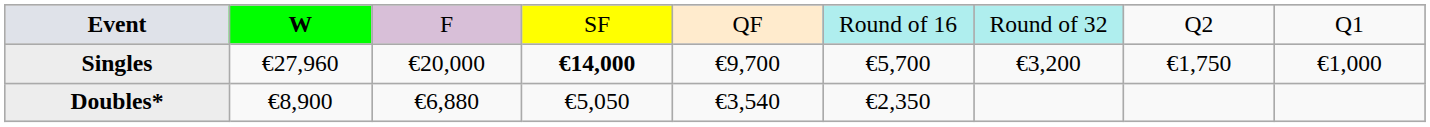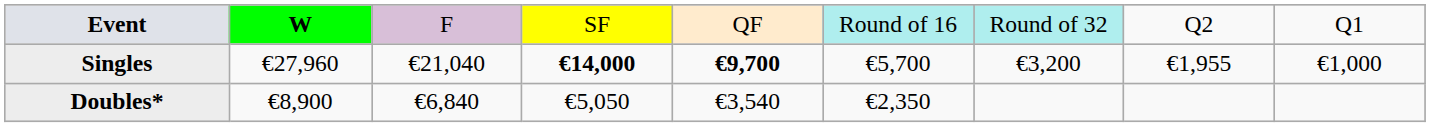Singles | column 3: €20,000 -> €21,040
Singles | column 5: normal -> bold
Singles | column 8: €1,750 -> €1,955
Doubles* | column 3: €6,880 -> €6,840
